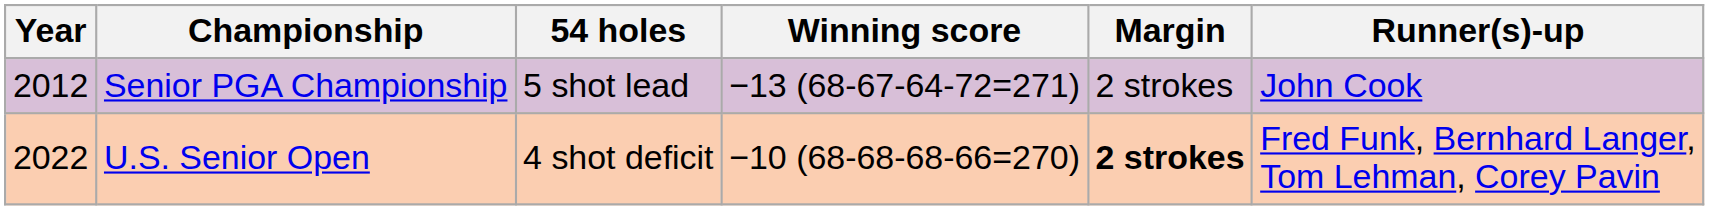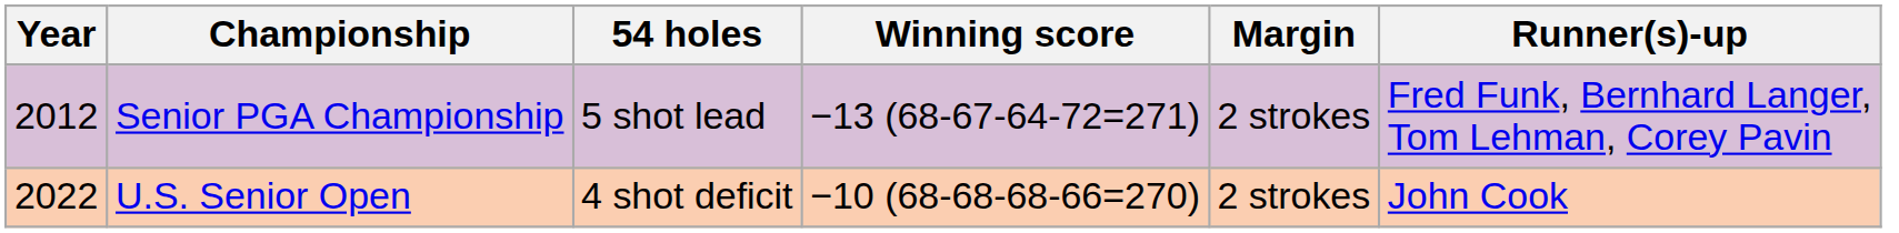Senior PGA Championship | Runner(s)-up: John Cook -> Fred Funk, Bernhard Langer, Tom Lehman, Corey Pavin
U.S. Senior Open | Margin: bold -> normal
U.S. Senior Open | Runner(s)-up: Fred Funk, Bernhard Langer, Tom Lehman, Corey Pavin -> John Cook
